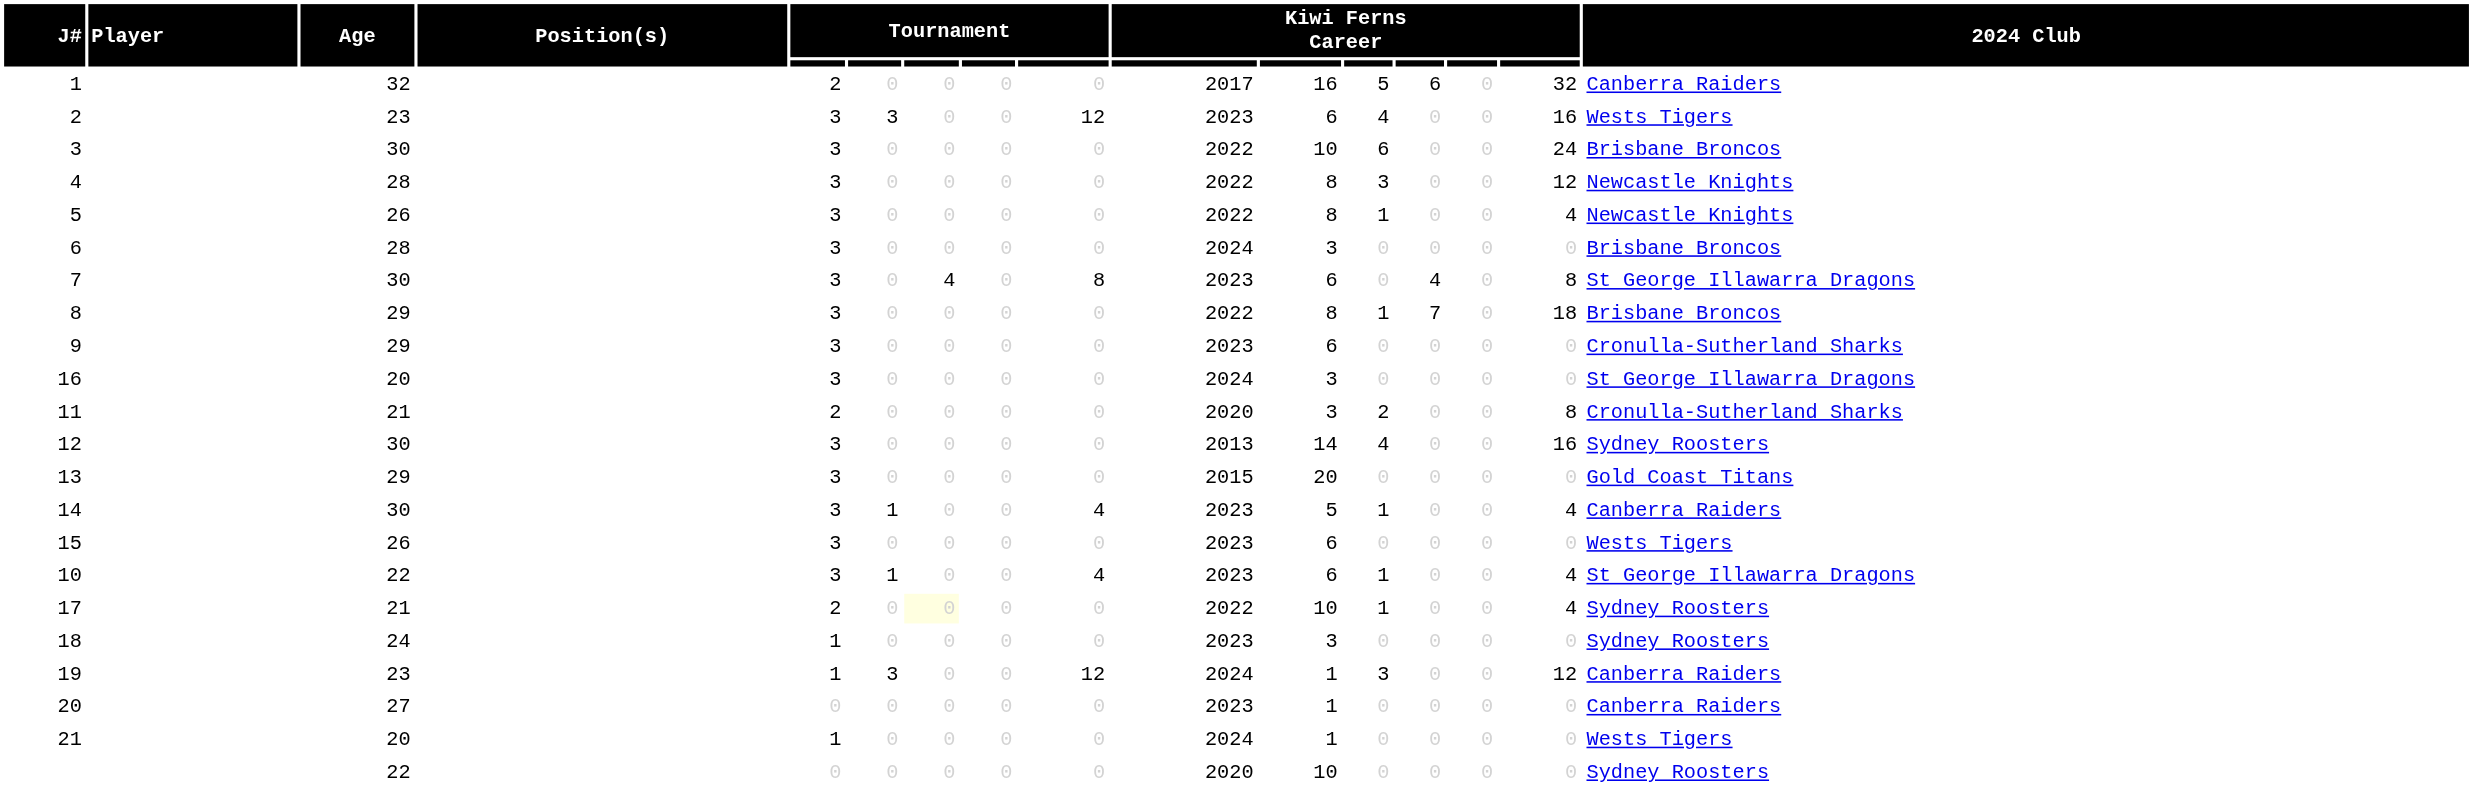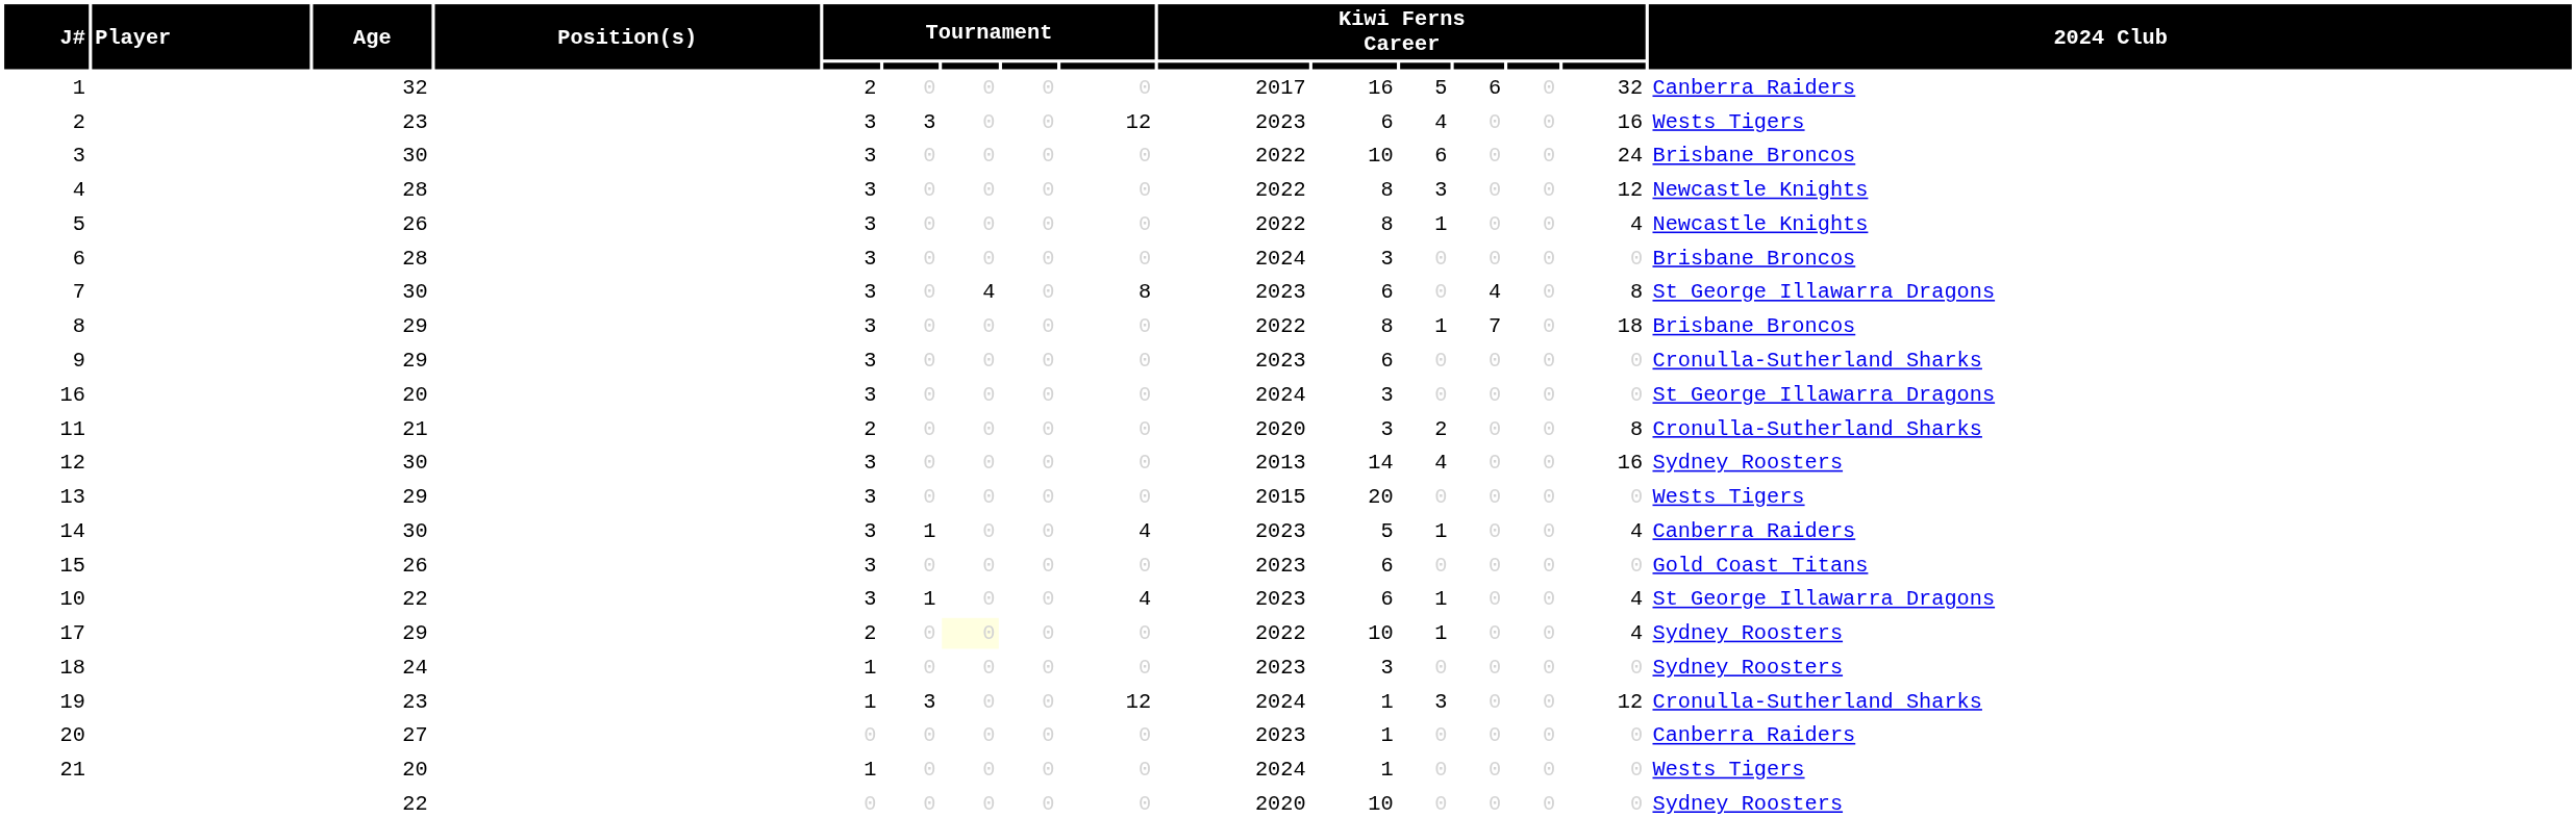13 | 2024 Club: Gold Coast Titans -> Wests Tigers
15 | 2024 Club: Wests Tigers -> Gold Coast Titans
17 | Age: 21 -> 29
19 | 2024 Club: Canberra Raiders -> Cronulla-Sutherland Sharks
